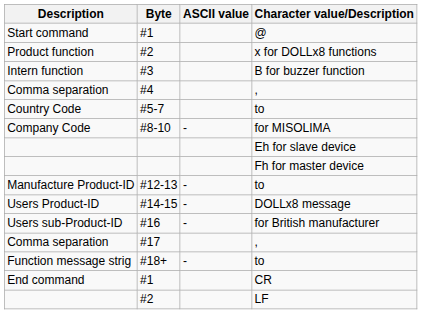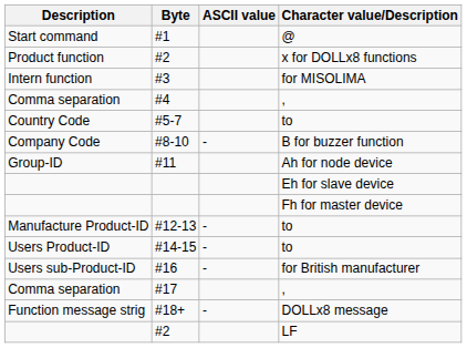Intern function | Character value/Description: B for buzzer function -> for MISOLIMA
Company Code | Character value/Description: for MISOLIMA -> B for buzzer function
+ row: Group-ID | #11 | Ah for node device
Users Product-ID | Character value/Description: DOLLx8 message -> to
Function message strig | Character value/Description: to -> DOLLx8 message
- row: End command | #1 | CR
